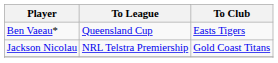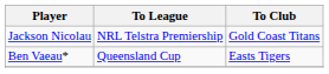rows swapped: Jackson Nicolau <-> Ben Vaeau*
